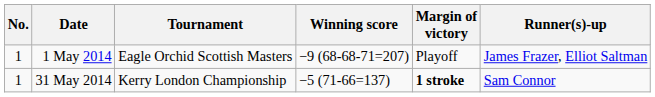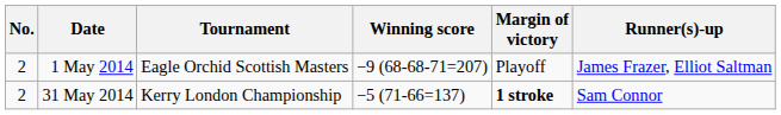1 May 2014 | No.: 1 -> 2
31 May 2014 | No.: 1 -> 2
